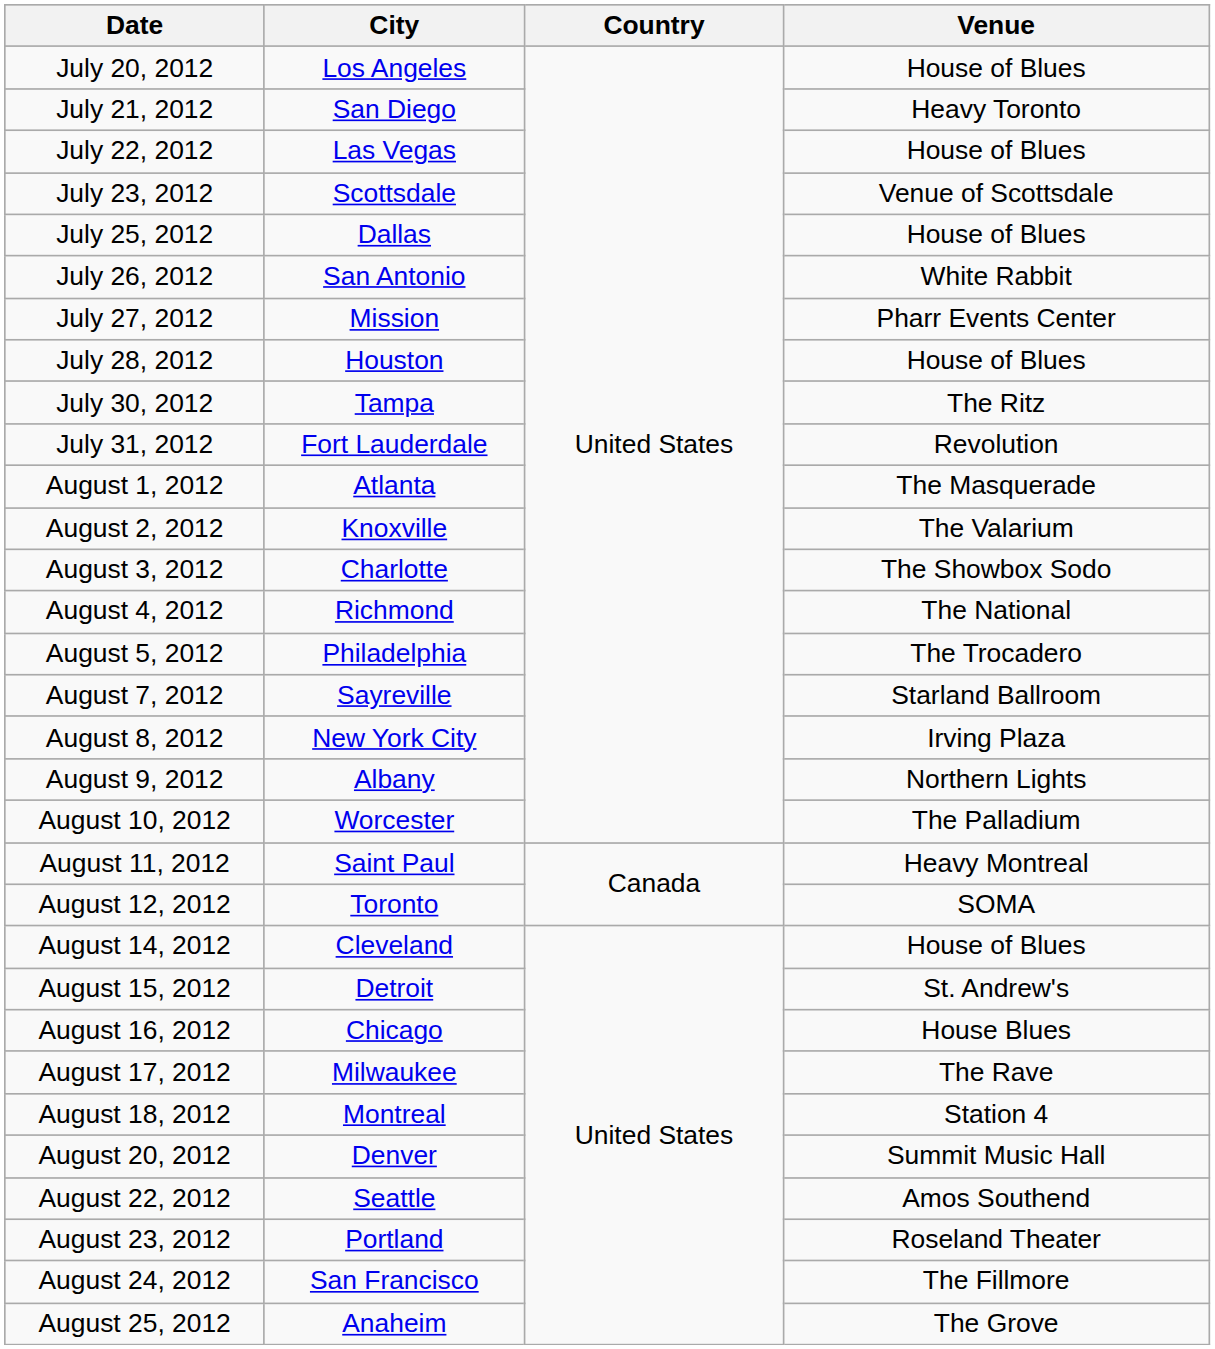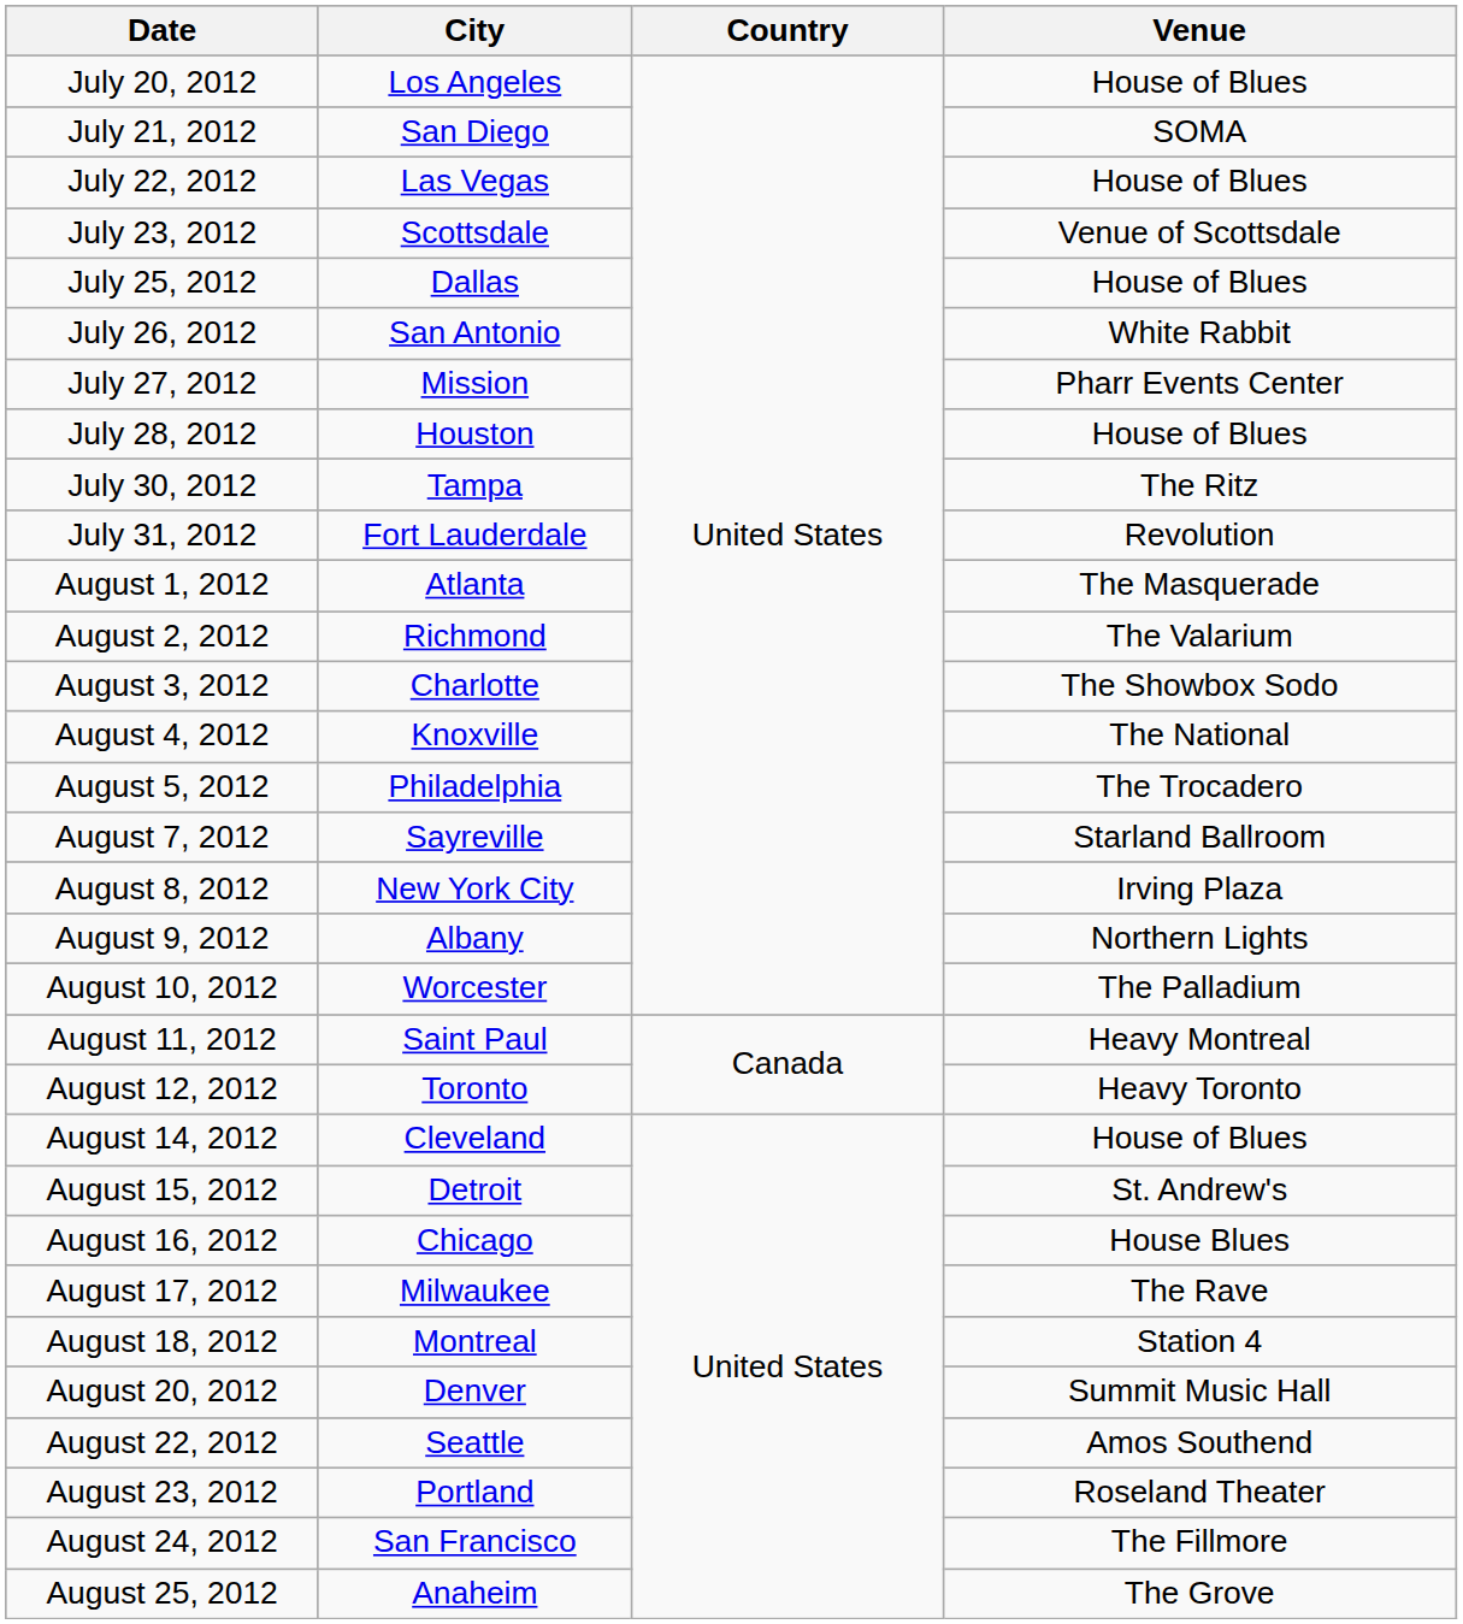July 21, 2012 | Venue: Heavy Toronto -> SOMA
August 2, 2012 | City: Knoxville -> Richmond
August 4, 2012 | City: Richmond -> Knoxville
August 12, 2012 | Venue: SOMA -> Heavy Toronto
